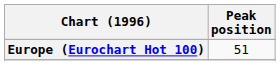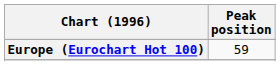Europe (Eurochart Hot 100) | Peak position: 51 -> 59
